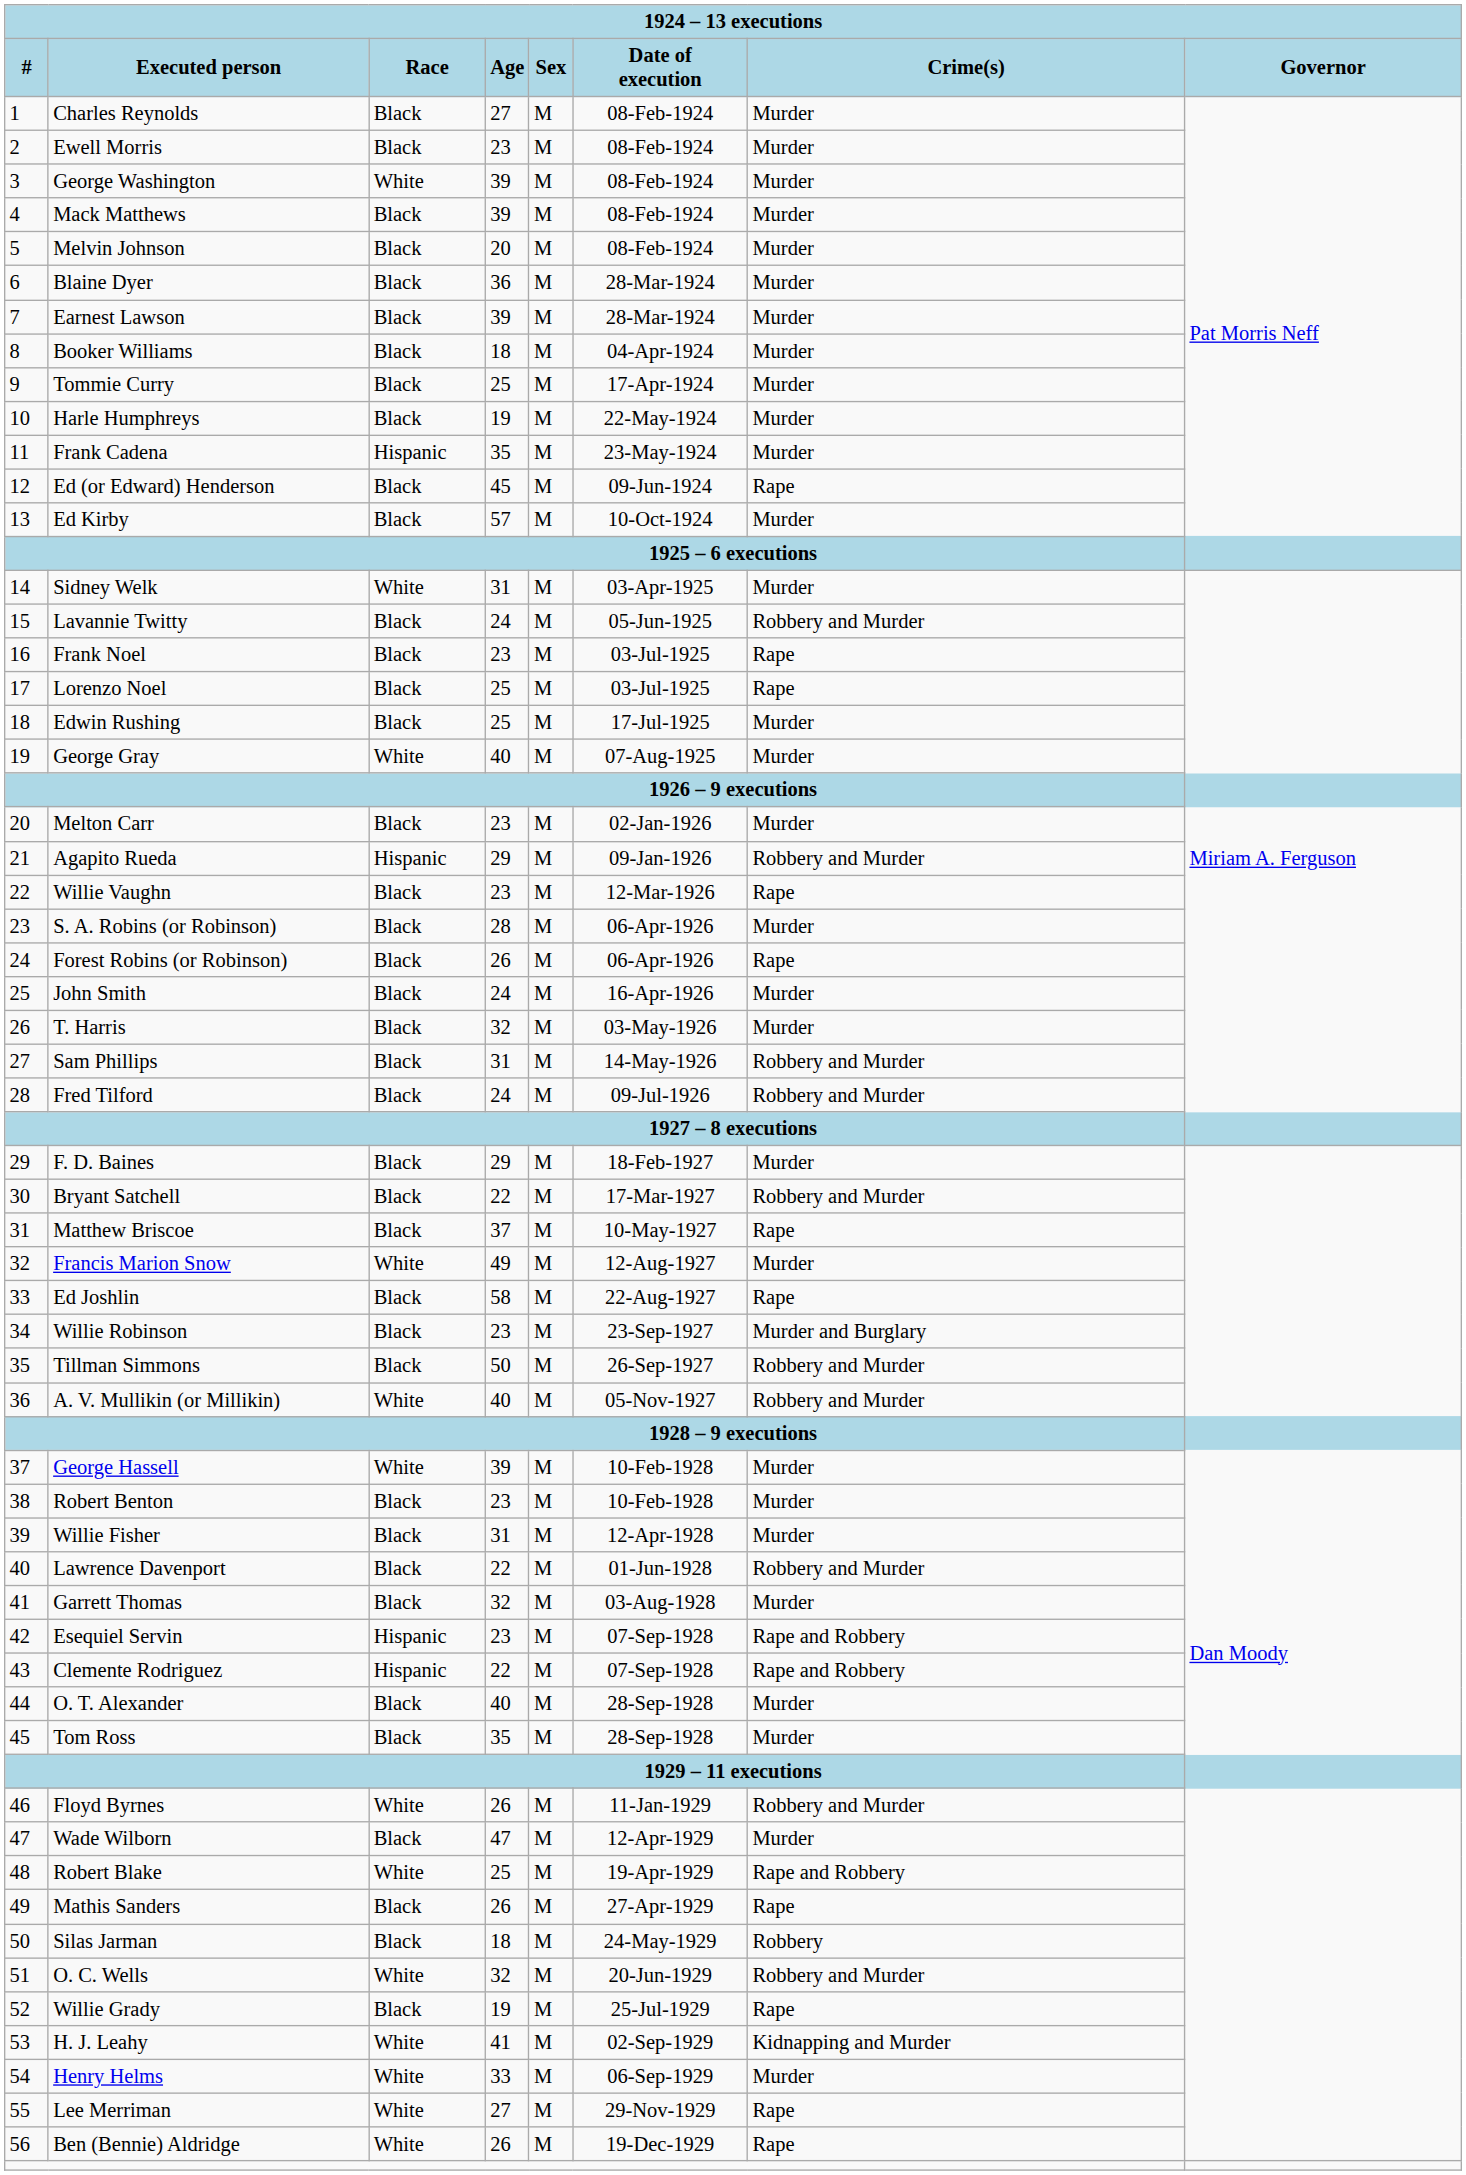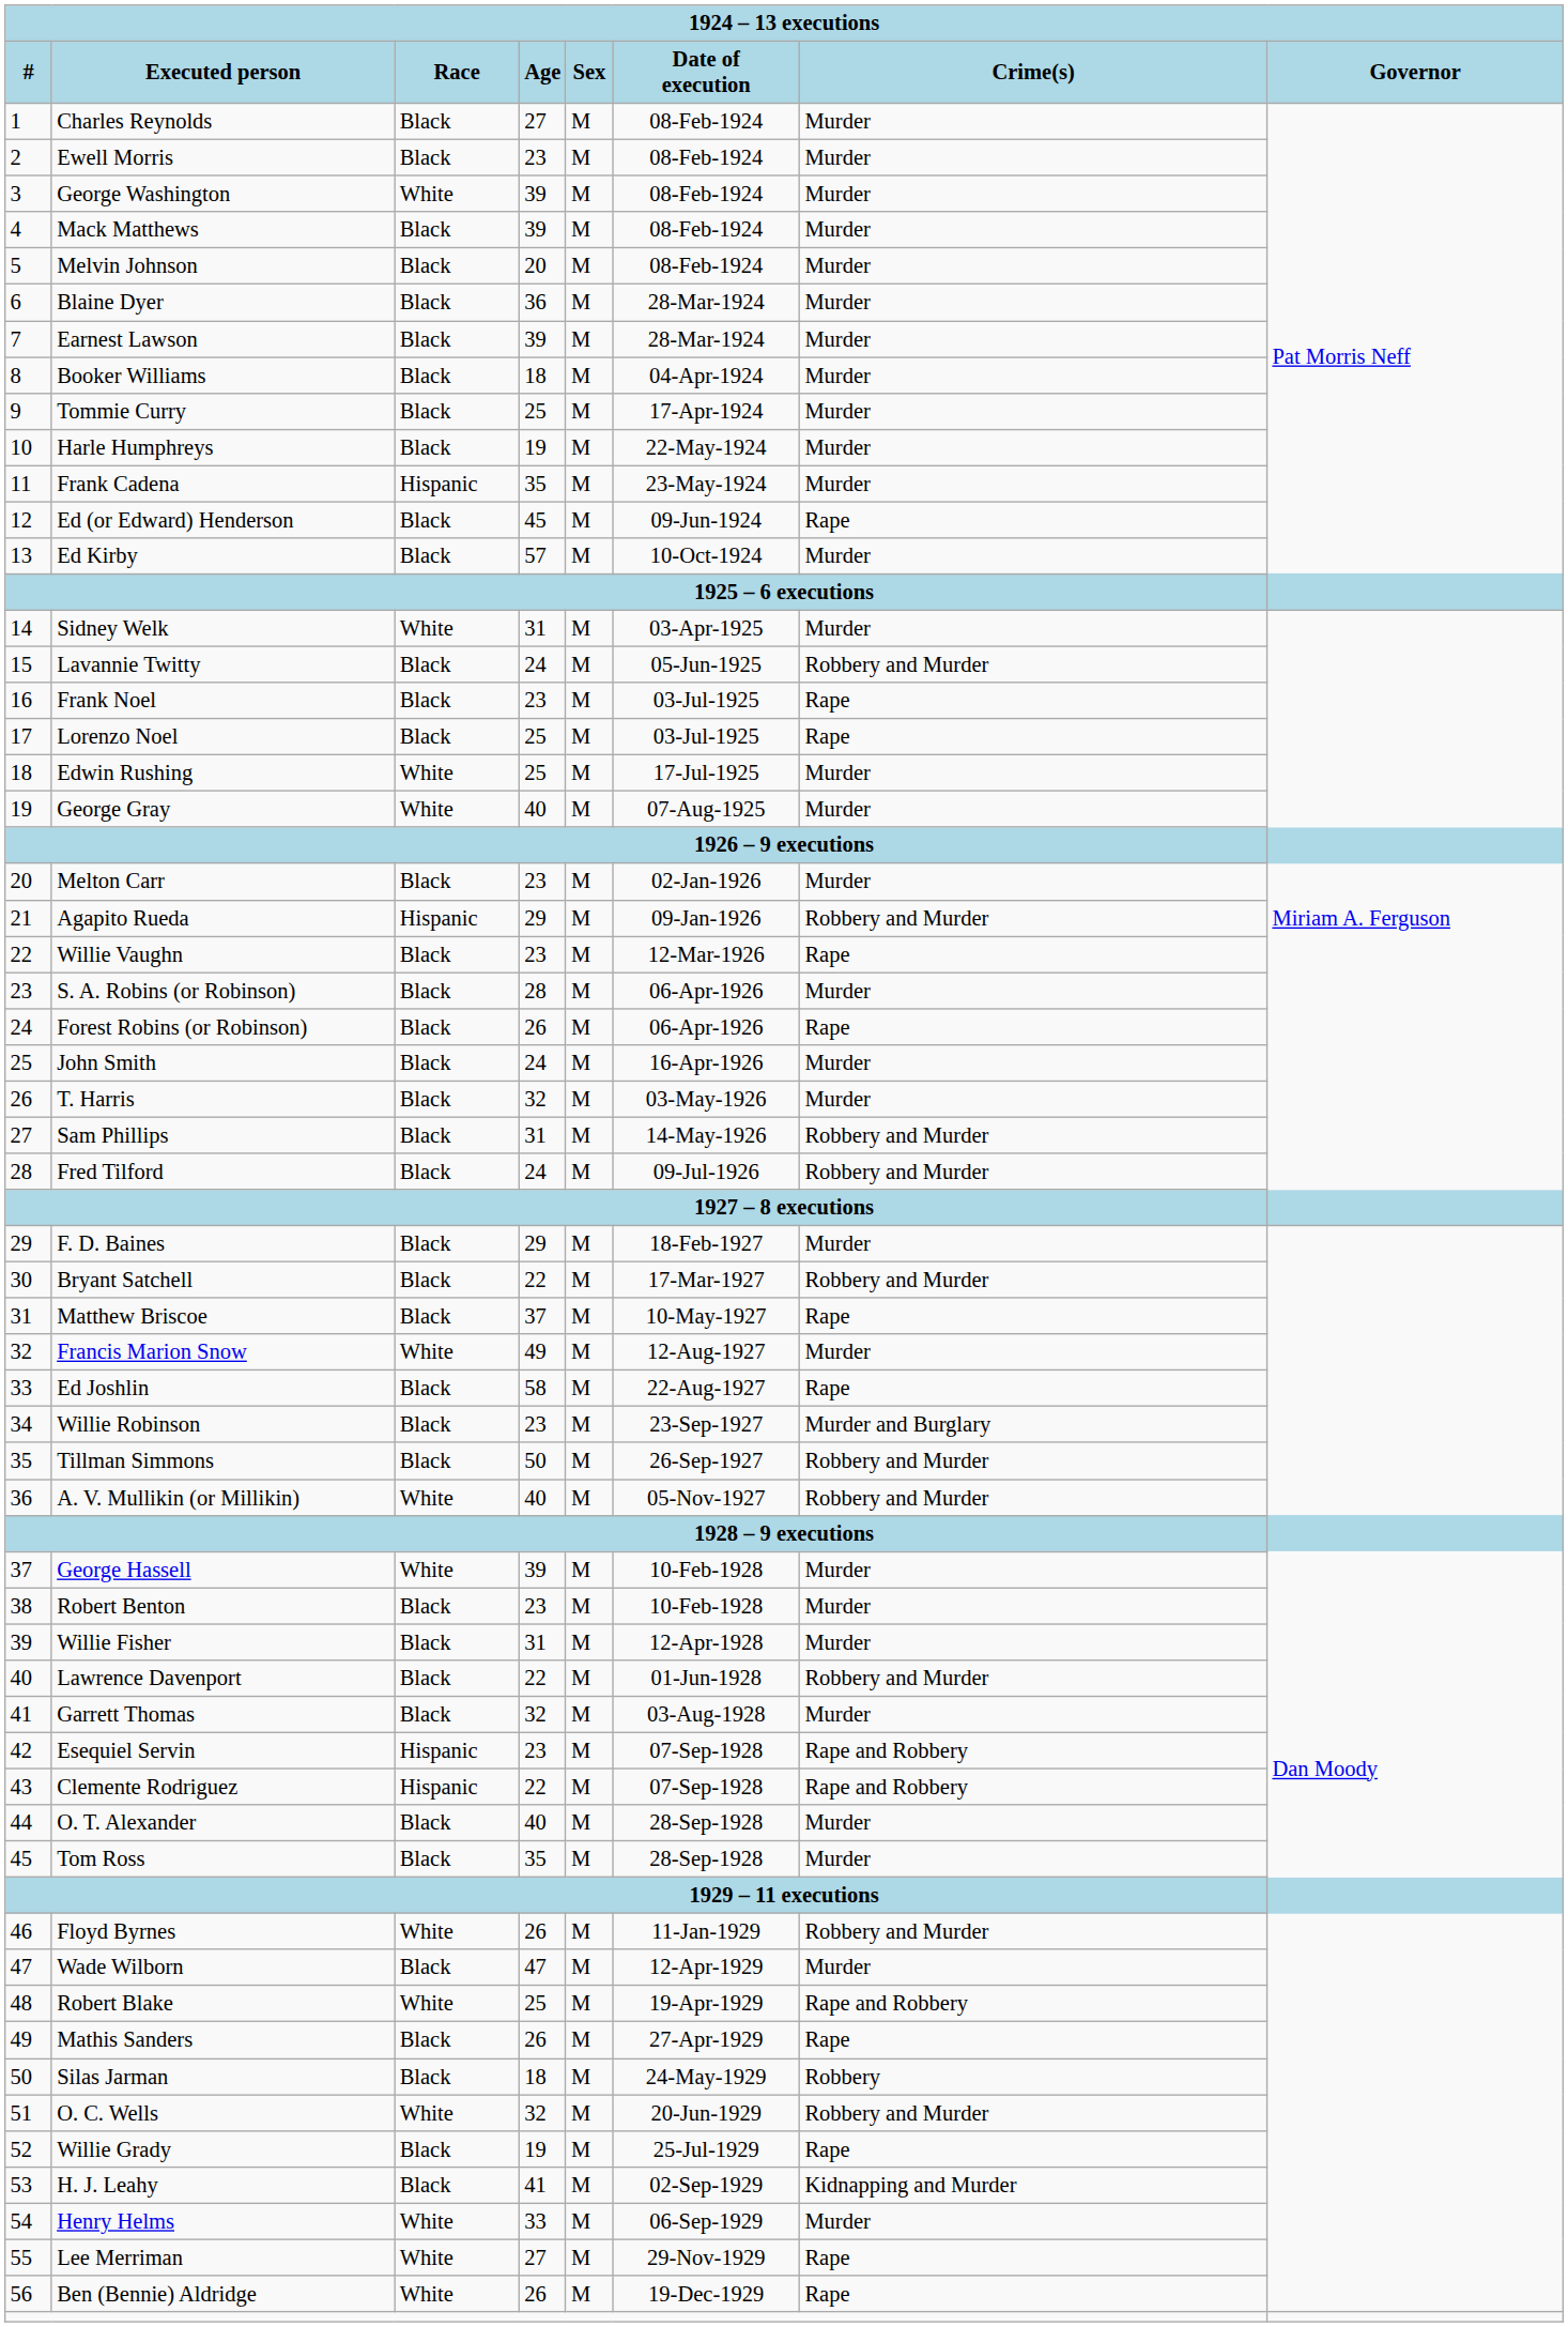Edwin Rushing | Race: Black -> White
H. J. Leahy | Race: White -> Black
